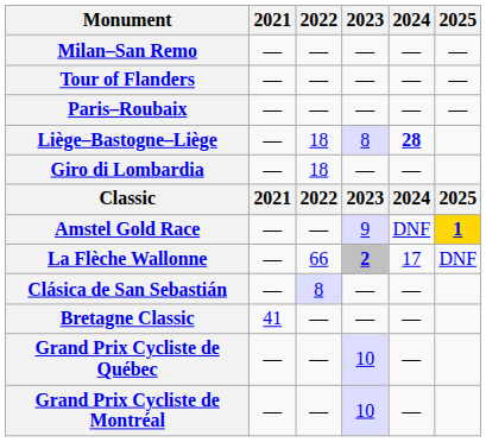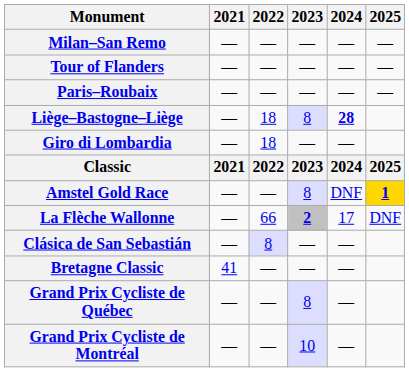Amstel Gold Race | 2023: 9 -> 8
Grand Prix Cycliste de Québec | 2023: 10 -> 8
